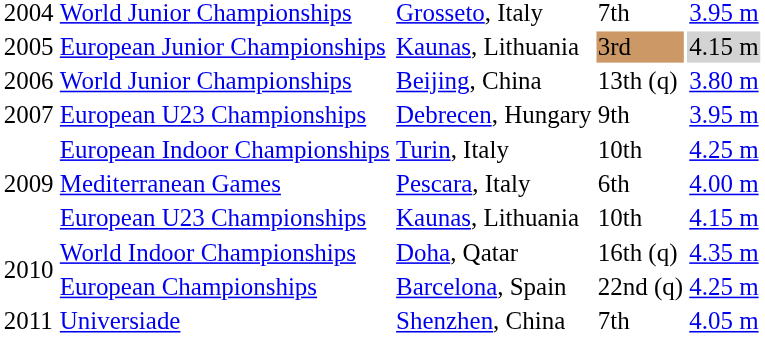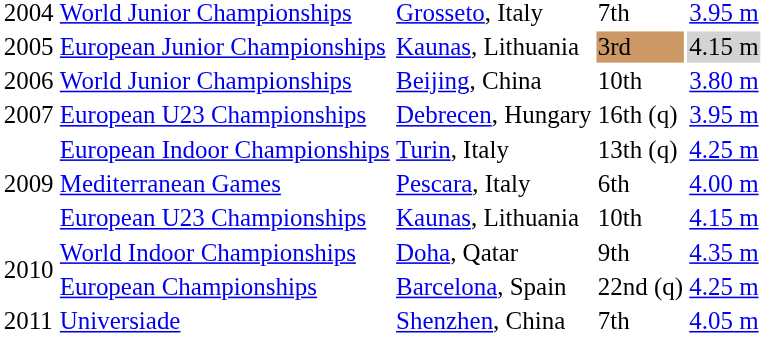World Junior Championships / Beijing, China | column 4: 13th (q) -> 10th
European U23 Championships / Debrecen, Hungary | column 4: 9th -> 16th (q)
European Indoor Championships | column 4: 10th -> 13th (q)
World Indoor Championships | column 4: 16th (q) -> 9th
